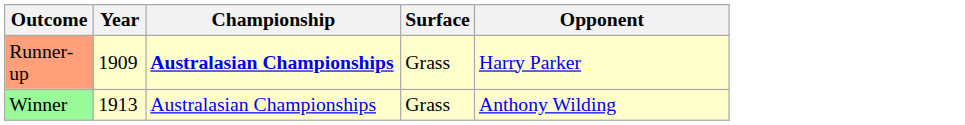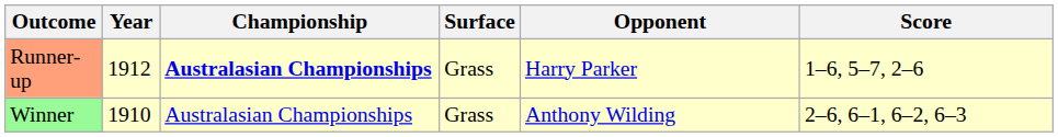+ column: Score | 1–6, 5–7, 2–6 | 2–6, 6–1, 6–2, 6–3
Runner-up | Year: 1909 -> 1912
Winner | Year: 1913 -> 1910
